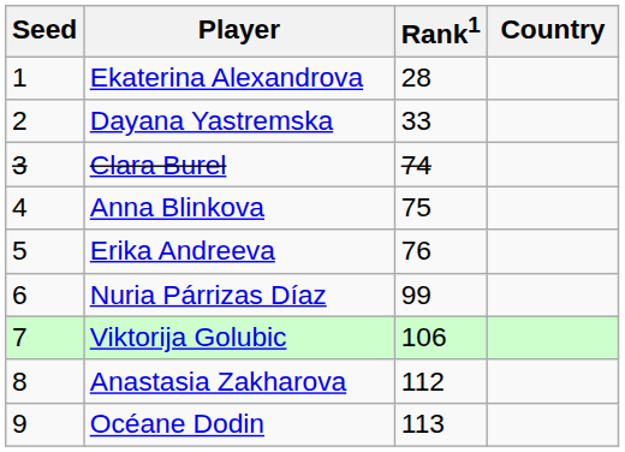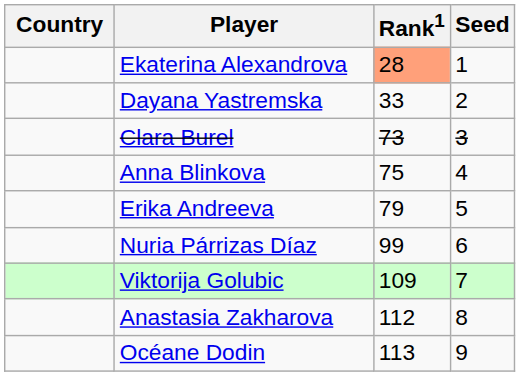columns swapped: Country <-> Seed
Ekaterina Alexandrova | Rank1: no background -> lightsalmon background
Clara Burel | Rank1: 74 -> 73
Erika Andreeva | Rank1: 76 -> 79
Viktorija Golubic | Rank1: 106 -> 109
